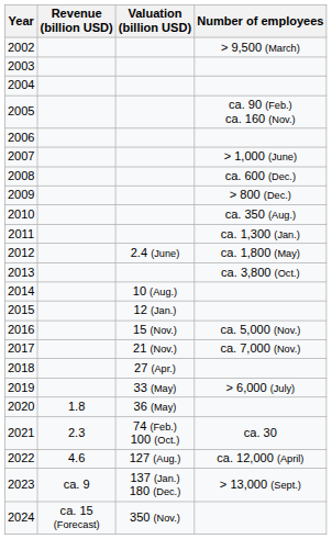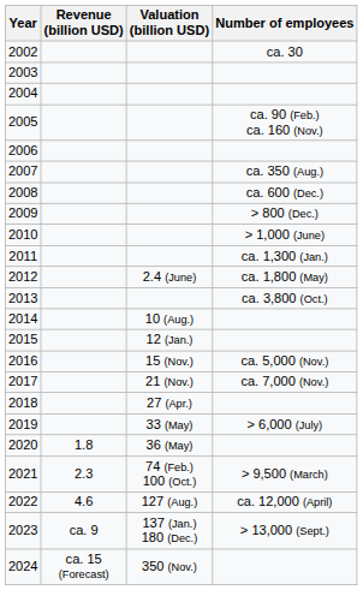2002 | Number of employees: > 9,500 (March) -> ca. 30
2007 | Number of employees: > 1,000 (June) -> ca. 350 (Aug.)
2010 | Number of employees: ca. 350 (Aug.) -> > 1,000 (June)
2021 | Number of employees: ca. 30 -> > 9,500 (March)
